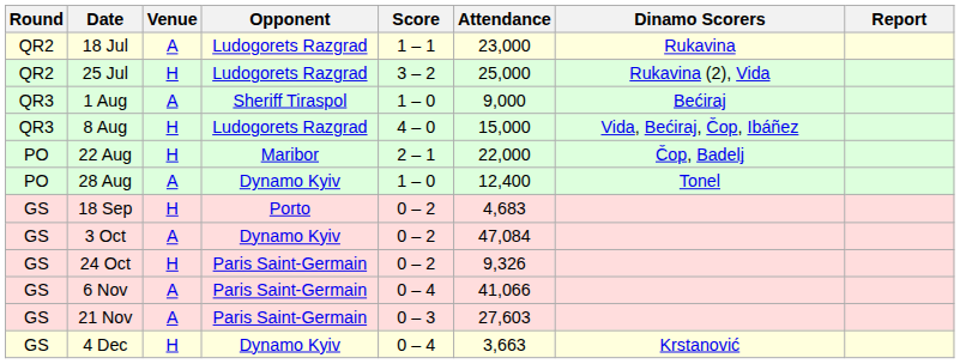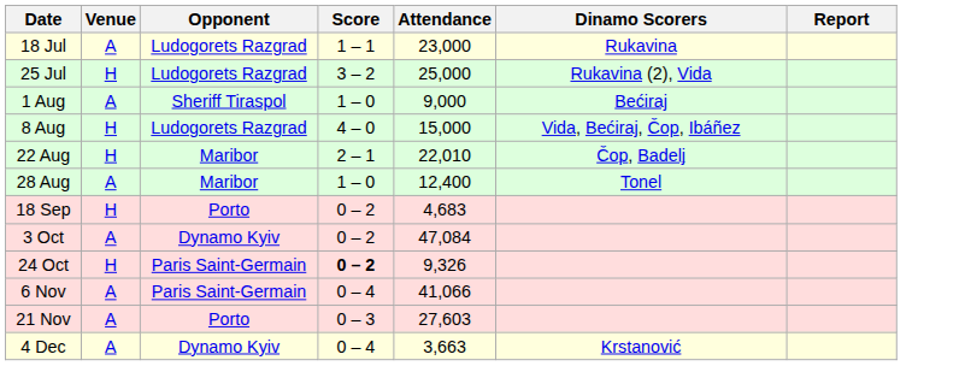- column: Round | QR2 | QR2 | QR3 | QR3 | PO | PO | GS | GS | GS | GS | GS | GS
22 Aug | Attendance: 22,000 -> 22,010
28 Aug | Opponent: Dynamo Kyiv -> Maribor
24 Oct | Score: normal -> bold
21 Nov | Opponent: Paris Saint-Germain -> Porto
4 Dec | Venue: H -> A
